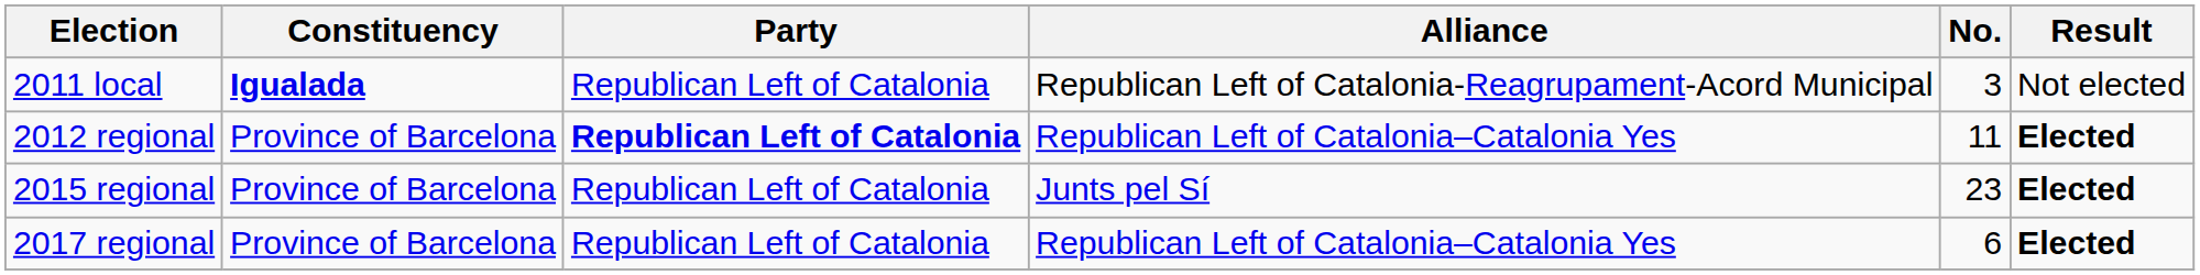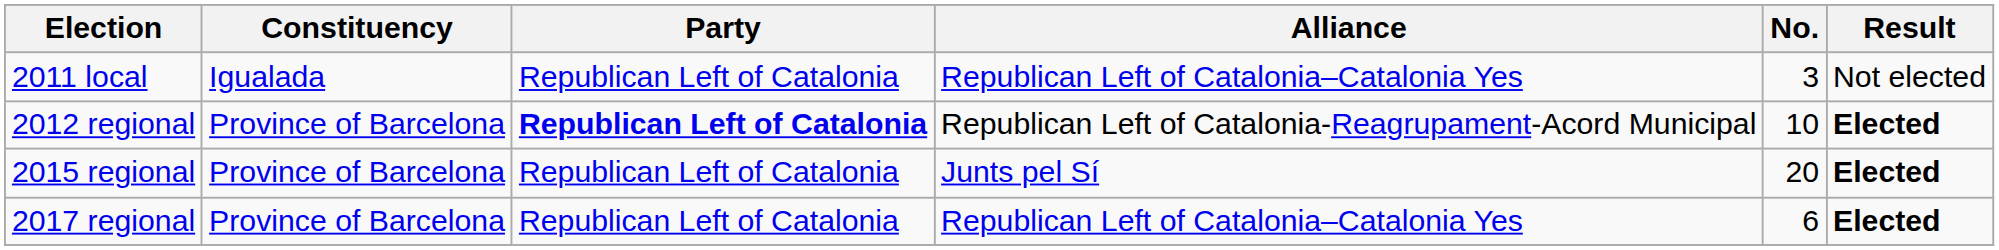2011 local | Constituency: bold -> normal
2011 local | Alliance: Republican Left of Catalonia-Reagrupament-Acord Municipal -> Republican Left of Catalonia–Catalonia Yes
2012 regional | Alliance: Republican Left of Catalonia–Catalonia Yes -> Republican Left of Catalonia-Reagrupament-Acord Municipal
2012 regional | No.: 11 -> 10
2015 regional | No.: 23 -> 20
